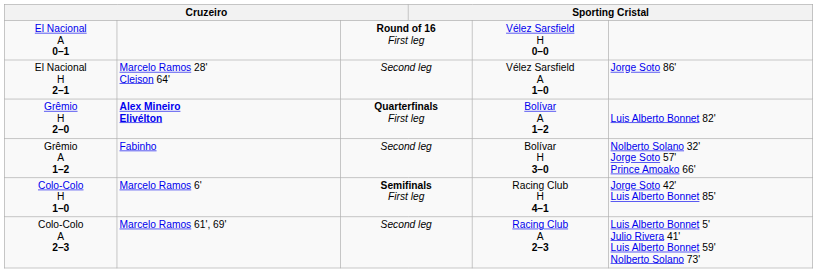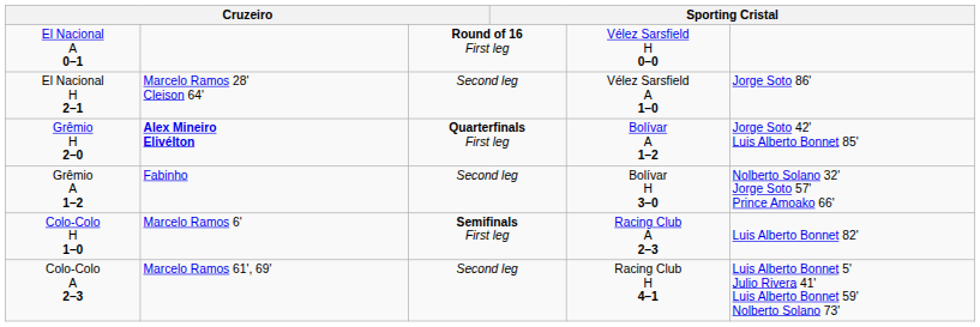Grêmio H 2–0 | column 6: Luis Alberto Bonnet 82' -> Jorge Soto 42' Luis Alberto Bonnet 85'
Colo-Colo H 1–0 | column 5: Racing Club H 4–1 -> Racing Club A 2–3
Colo-Colo H 1–0 | column 6: Jorge Soto 42' Luis Alberto Bonnet 85' -> Luis Alberto Bonnet 82'
Colo-Colo A 2–3 | column 5: Racing Club A 2–3 -> Racing Club H 4–1
